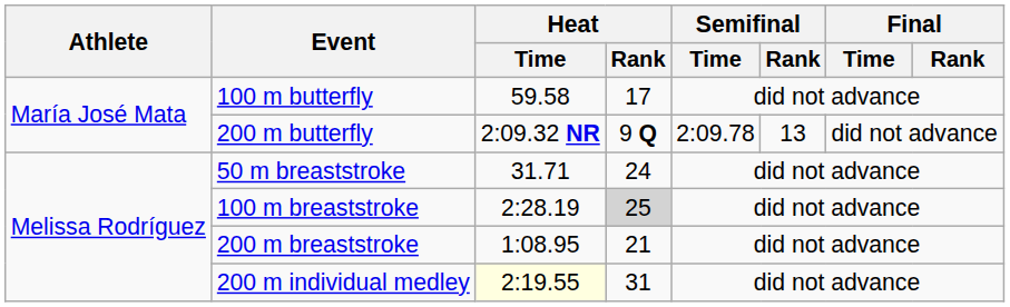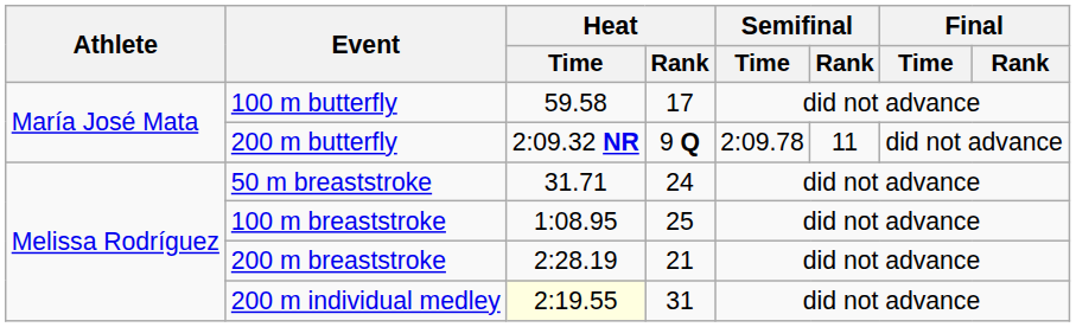200 m butterfly | Semifinal / Rank: 13 -> 11
100 m breaststroke | Heat / Time: 2:28.19 -> 1:08.95
100 m breaststroke | Heat / Rank: lightgrey background -> no background
200 m breaststroke | Heat / Time: 1:08.95 -> 2:28.19
